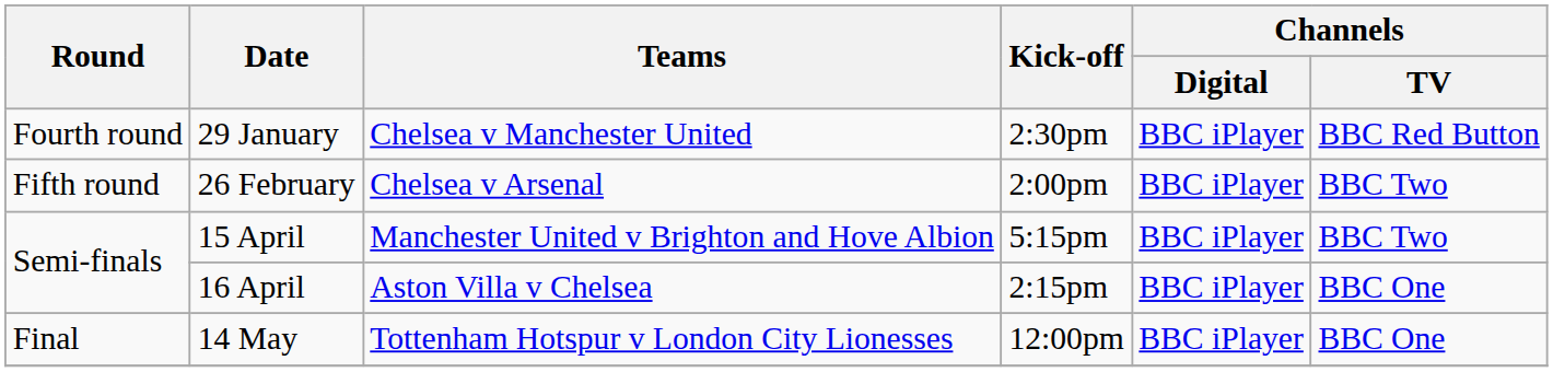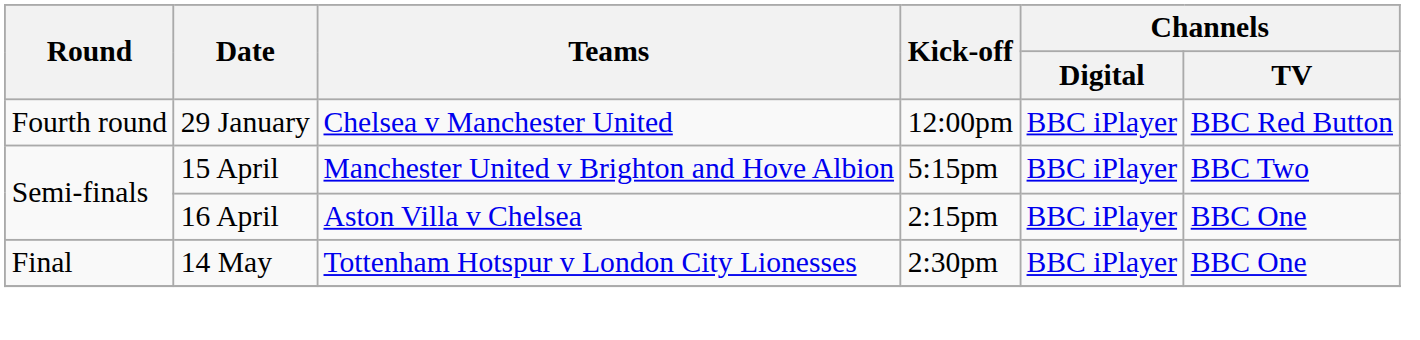29 January | Kick-off: 2:30pm -> 12:00pm
- row: Fifth round | 26 February | Chelsea v Arsenal | 2:00pm | BBC iPlayer | BBC Two
14 May | Kick-off: 12:00pm -> 2:30pm
